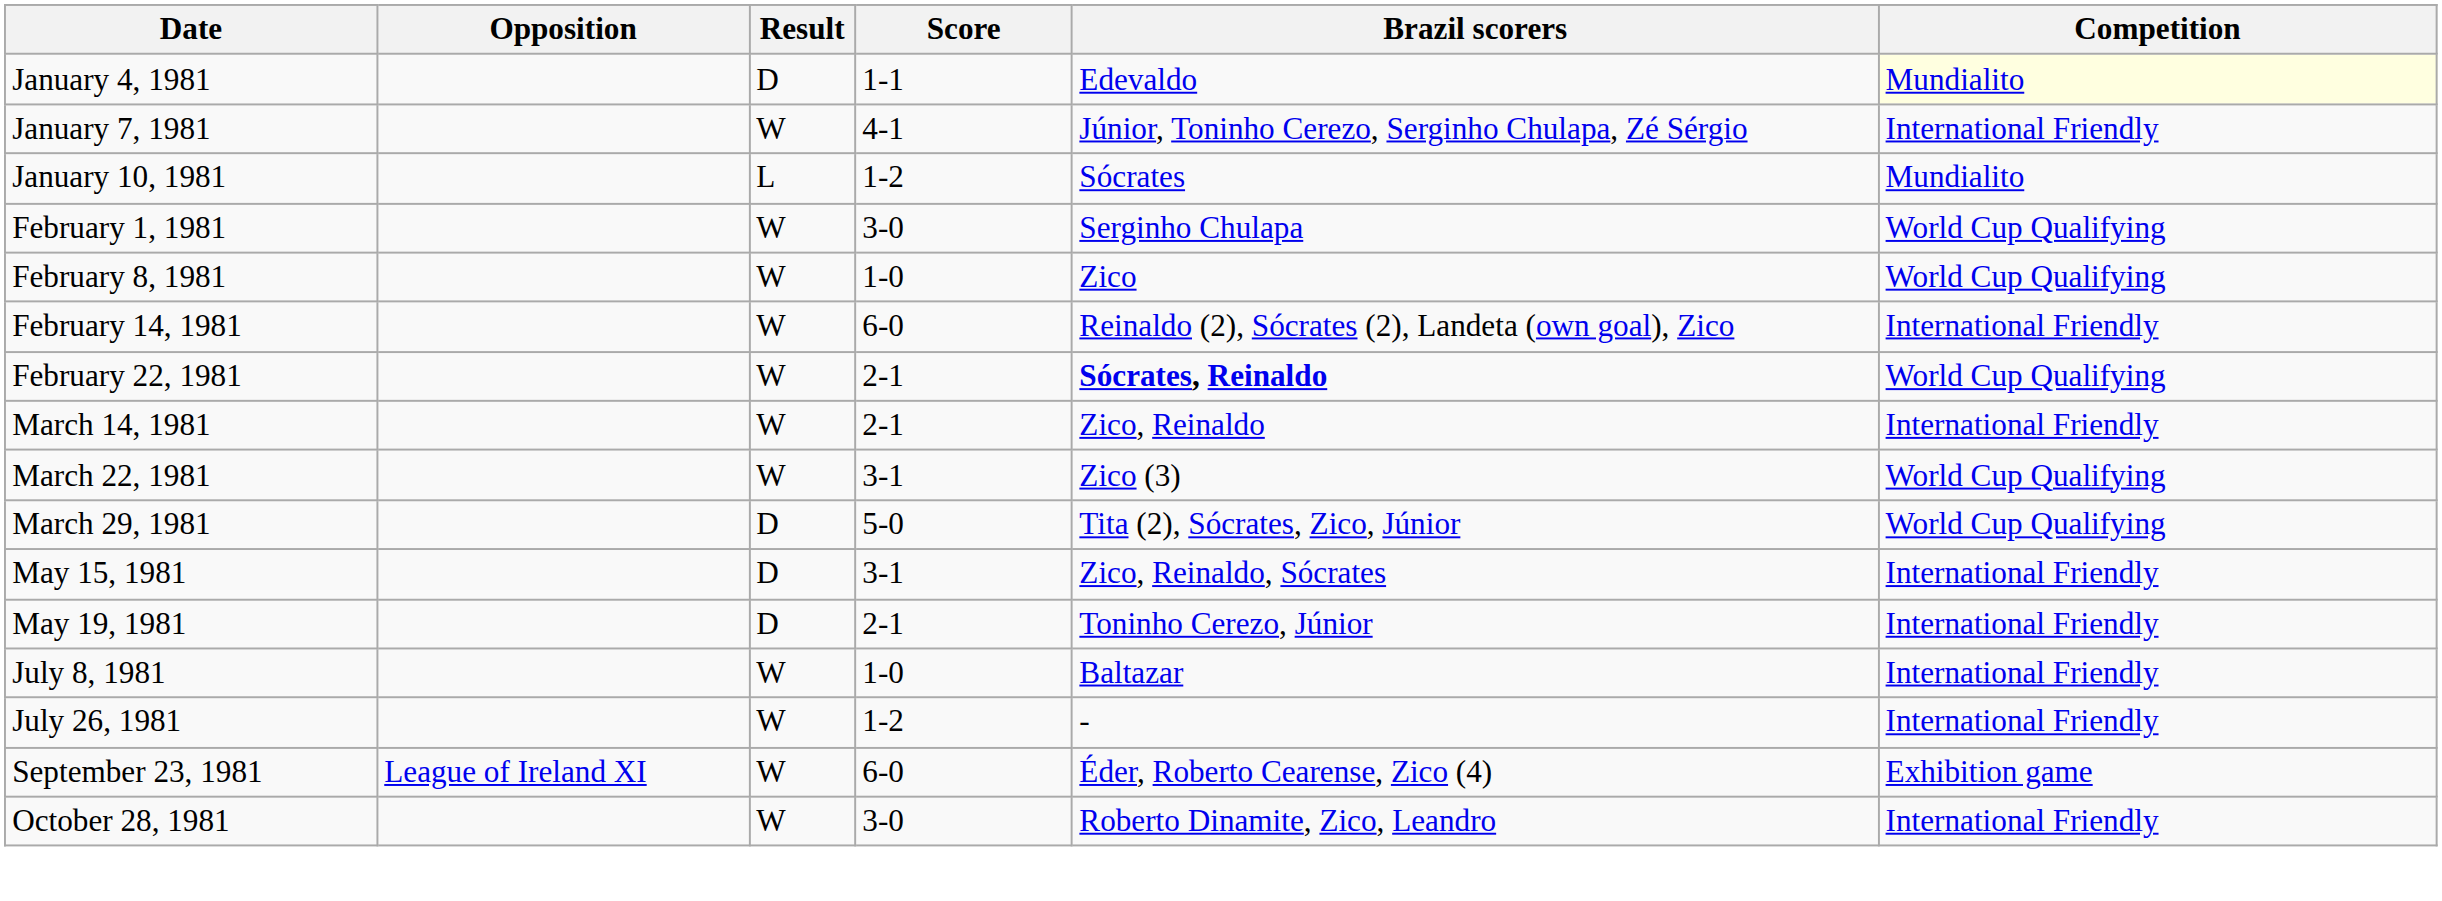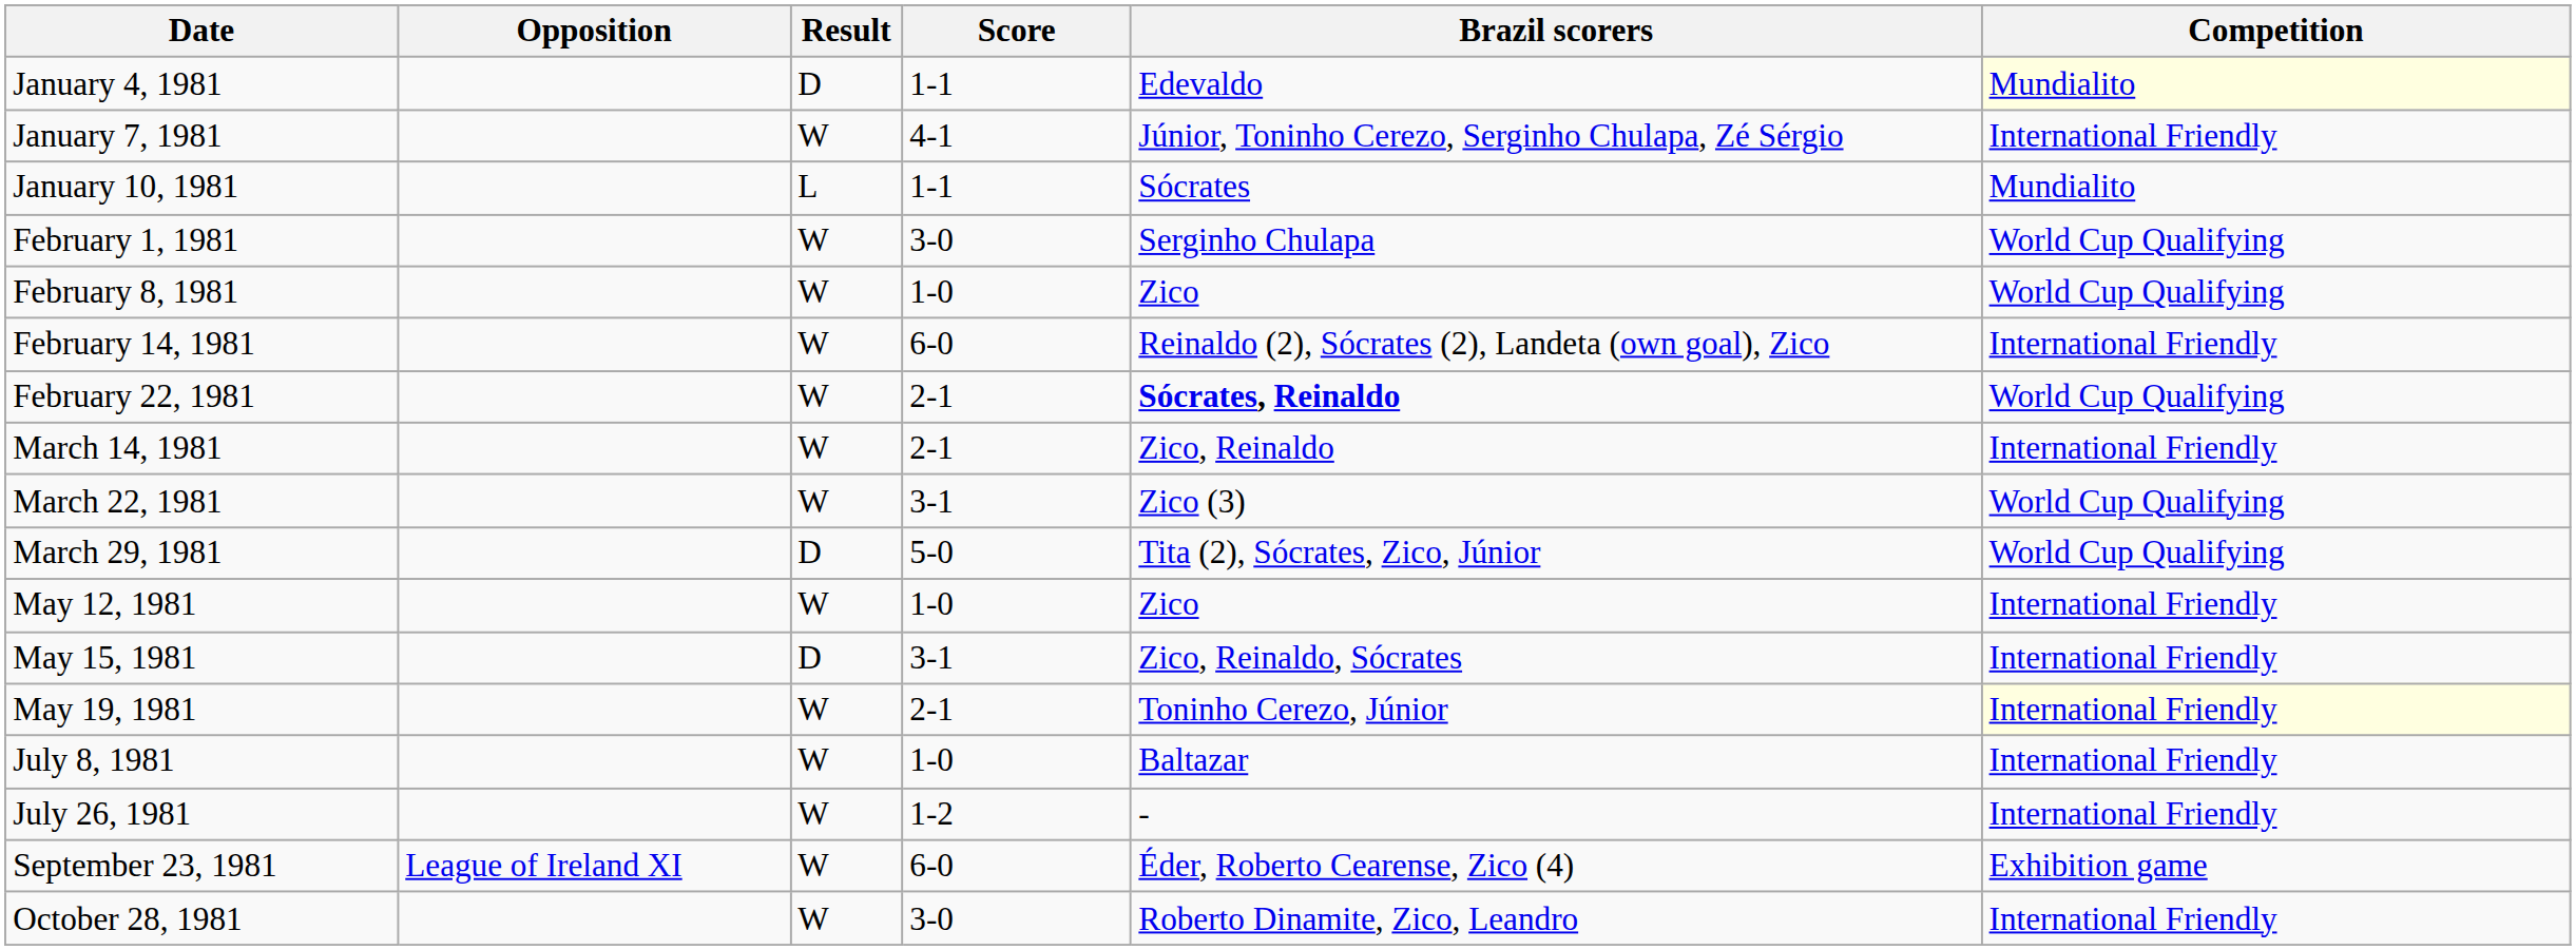January 10, 1981 | Score: 1-2 -> 1-1
+ row: May 12, 1981 | W | 1-0 | Zico | International Friendly
May 19, 1981 | Result: D -> W
May 19, 1981 | Competition: no background -> lightyellow background
